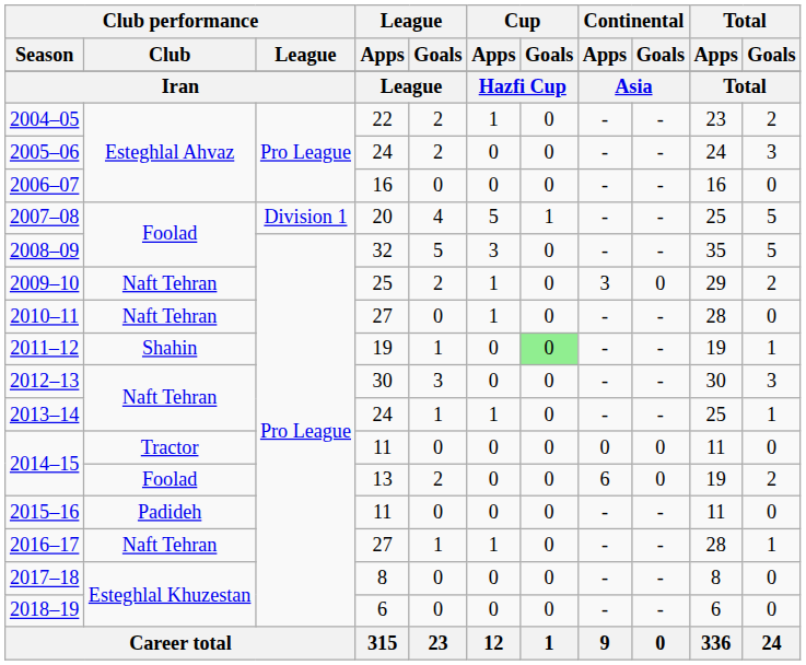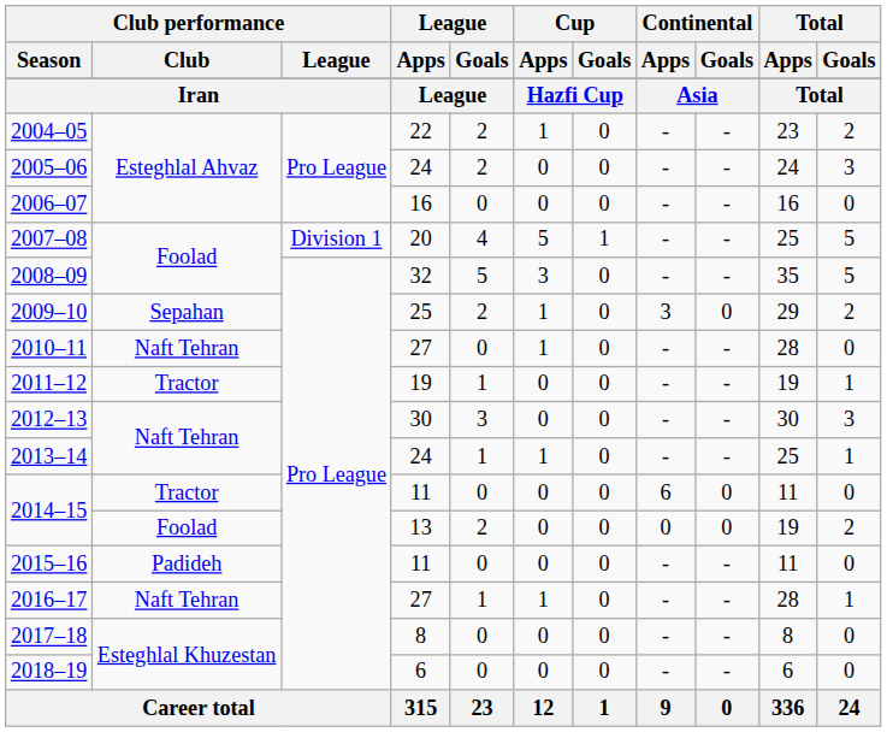2009–10 | Club performance / Club: Naft Tehran -> Sepahan
2011–12 | Club performance / Club: Shahin -> Tractor
2011–12 | Cup / Goals: lightgreen background -> no background
2014–15 / 11 | Continental / Apps: 0 -> 6
2014–15 / 13 | Continental / Apps: 6 -> 0
